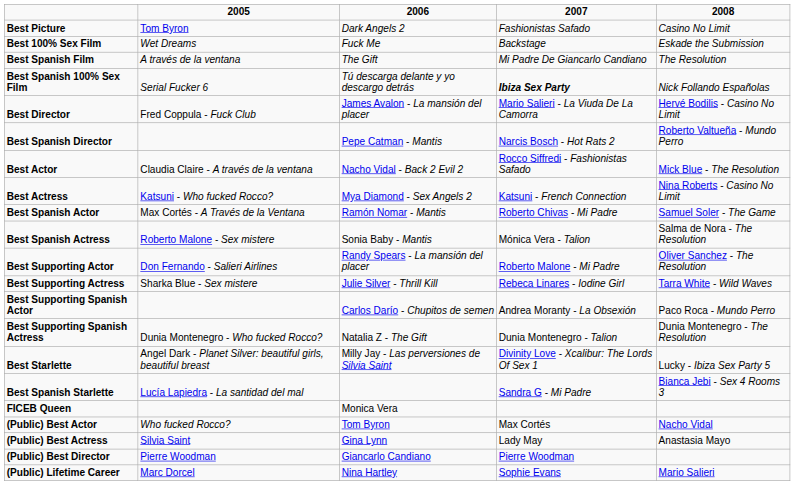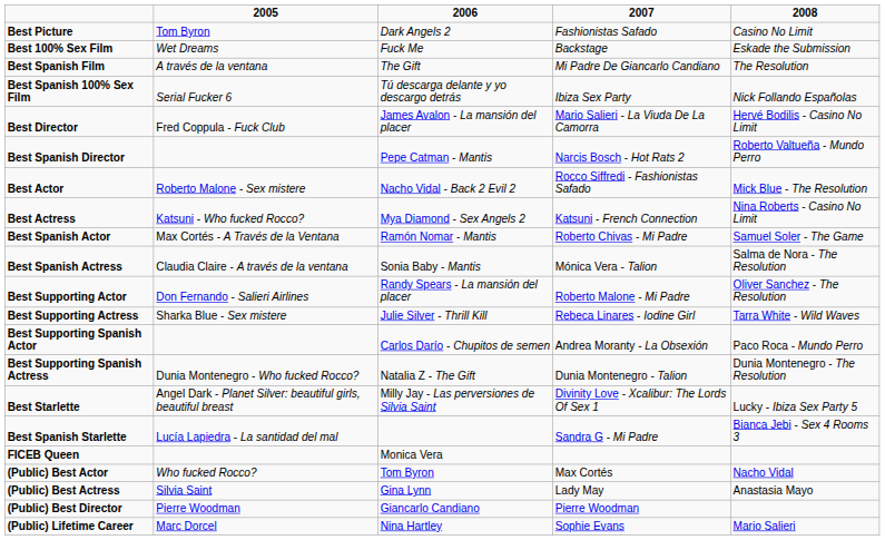Best Spanish 100% Sex Film | column 4: bold -> normal
Best Actor | column 2: Claudia Claire - A través de la ventana -> Roberto Malone - Sex mistere
Best Spanish Actress | column 2: Roberto Malone - Sex mistere -> Claudia Claire - A través de la ventana
